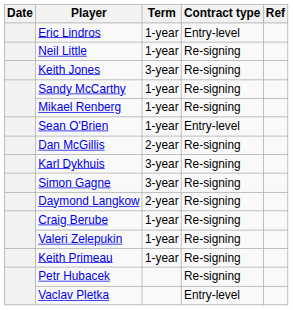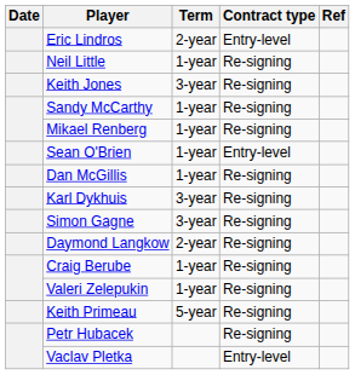Eric Lindros | Term: 1-year -> 2-year
Dan McGillis | Term: 2-year -> 1-year
Keith Primeau | Term: 1-year -> 5-year
